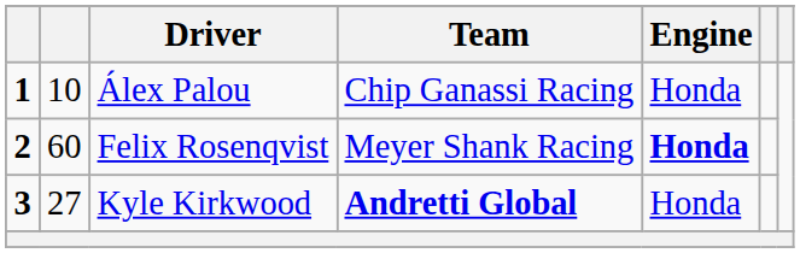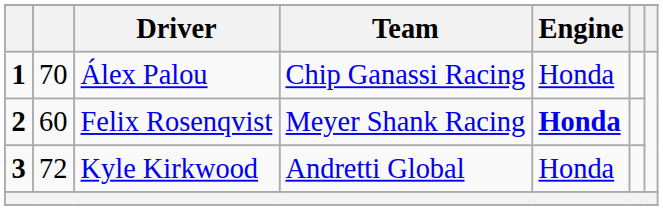Álex Palou | column 2: 10 -> 70
Kyle Kirkwood | column 2: 27 -> 72
Kyle Kirkwood | Team: bold -> normal
